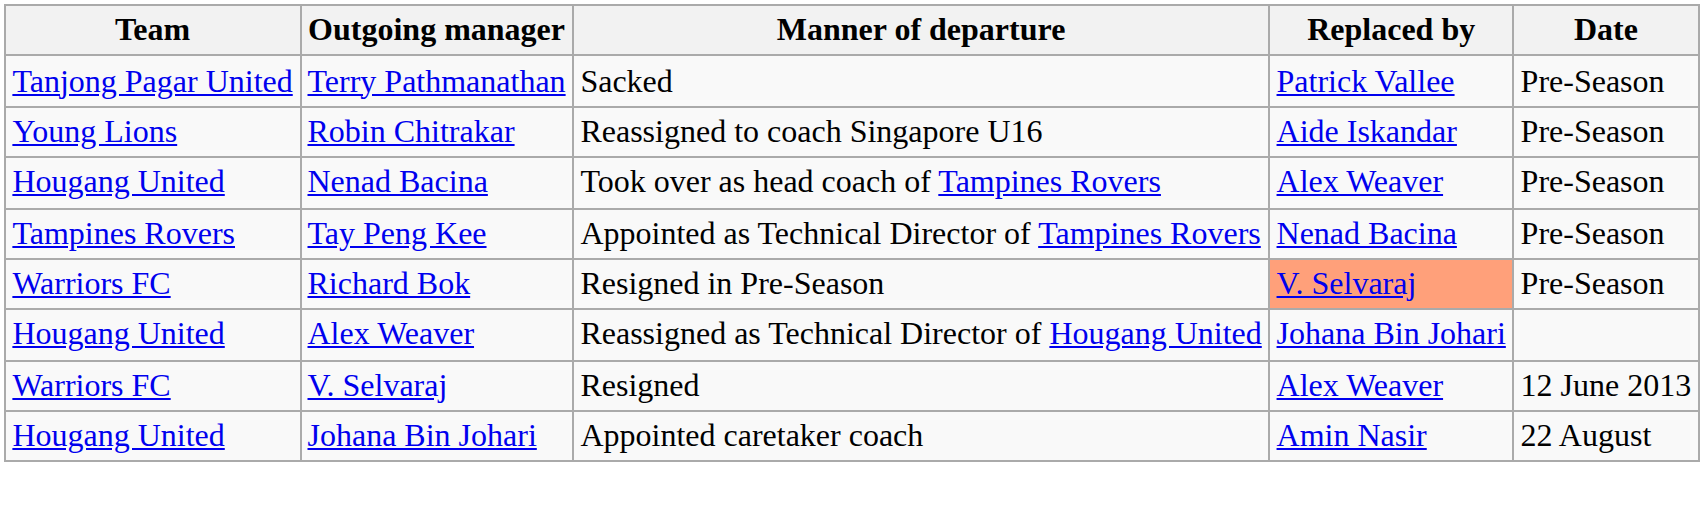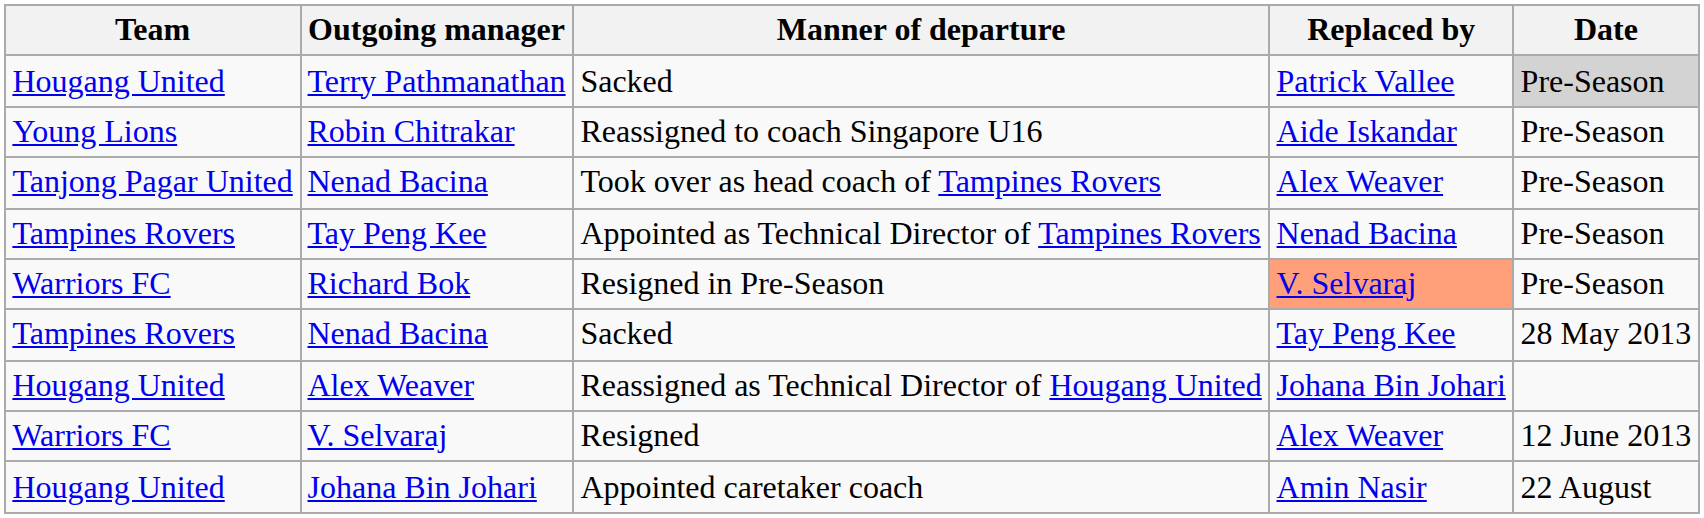Terry Pathmanathan | Team: Tanjong Pagar United -> Hougang United
Terry Pathmanathan | Date: no background -> lightgrey background
Nenad Bacina / Took over as head coach of Tampines Rovers | Team: Hougang United -> Tanjong Pagar United
+ row: Tampines Rovers | Nenad Bacina | Sacked | Tay Peng Kee | 28 May 2013
